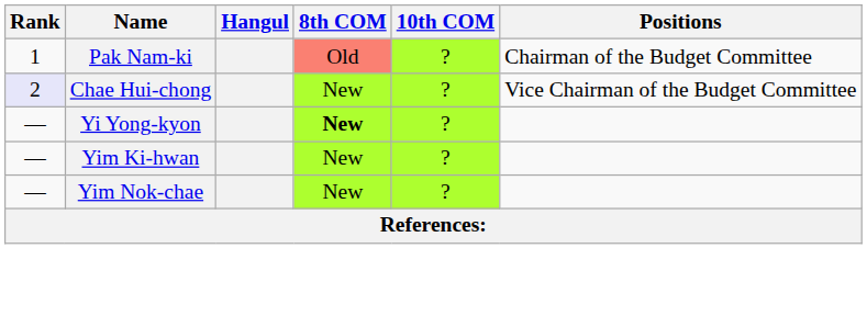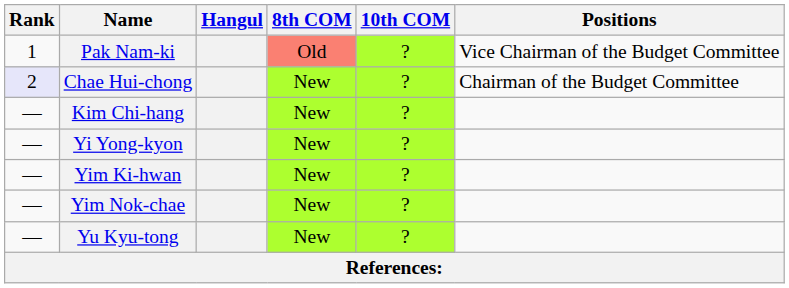Pak Nam-ki | Positions: Chairman of the Budget Committee -> Vice Chairman of the Budget Committee
Chae Hui-chong | Positions: Vice Chairman of the Budget Committee -> Chairman of the Budget Committee
+ row: — | Kim Chi-hang | New | ?
Yi Yong-kyon | 8th COM: bold -> normal
+ row: — | Yu Kyu-tong | New | ?
